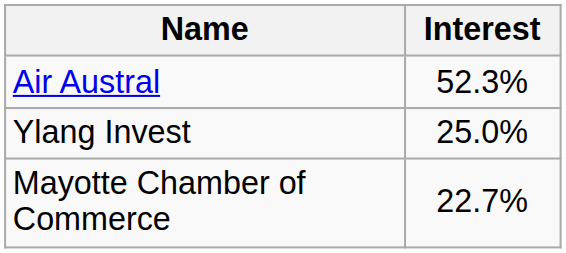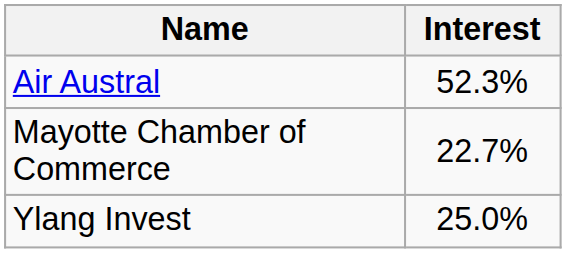rows swapped: Mayotte Chamber of Commerce <-> Ylang Invest
